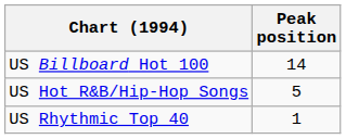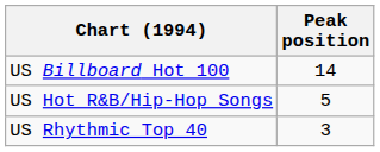US Rhythmic Top 40 | Peak position: 1 -> 3
